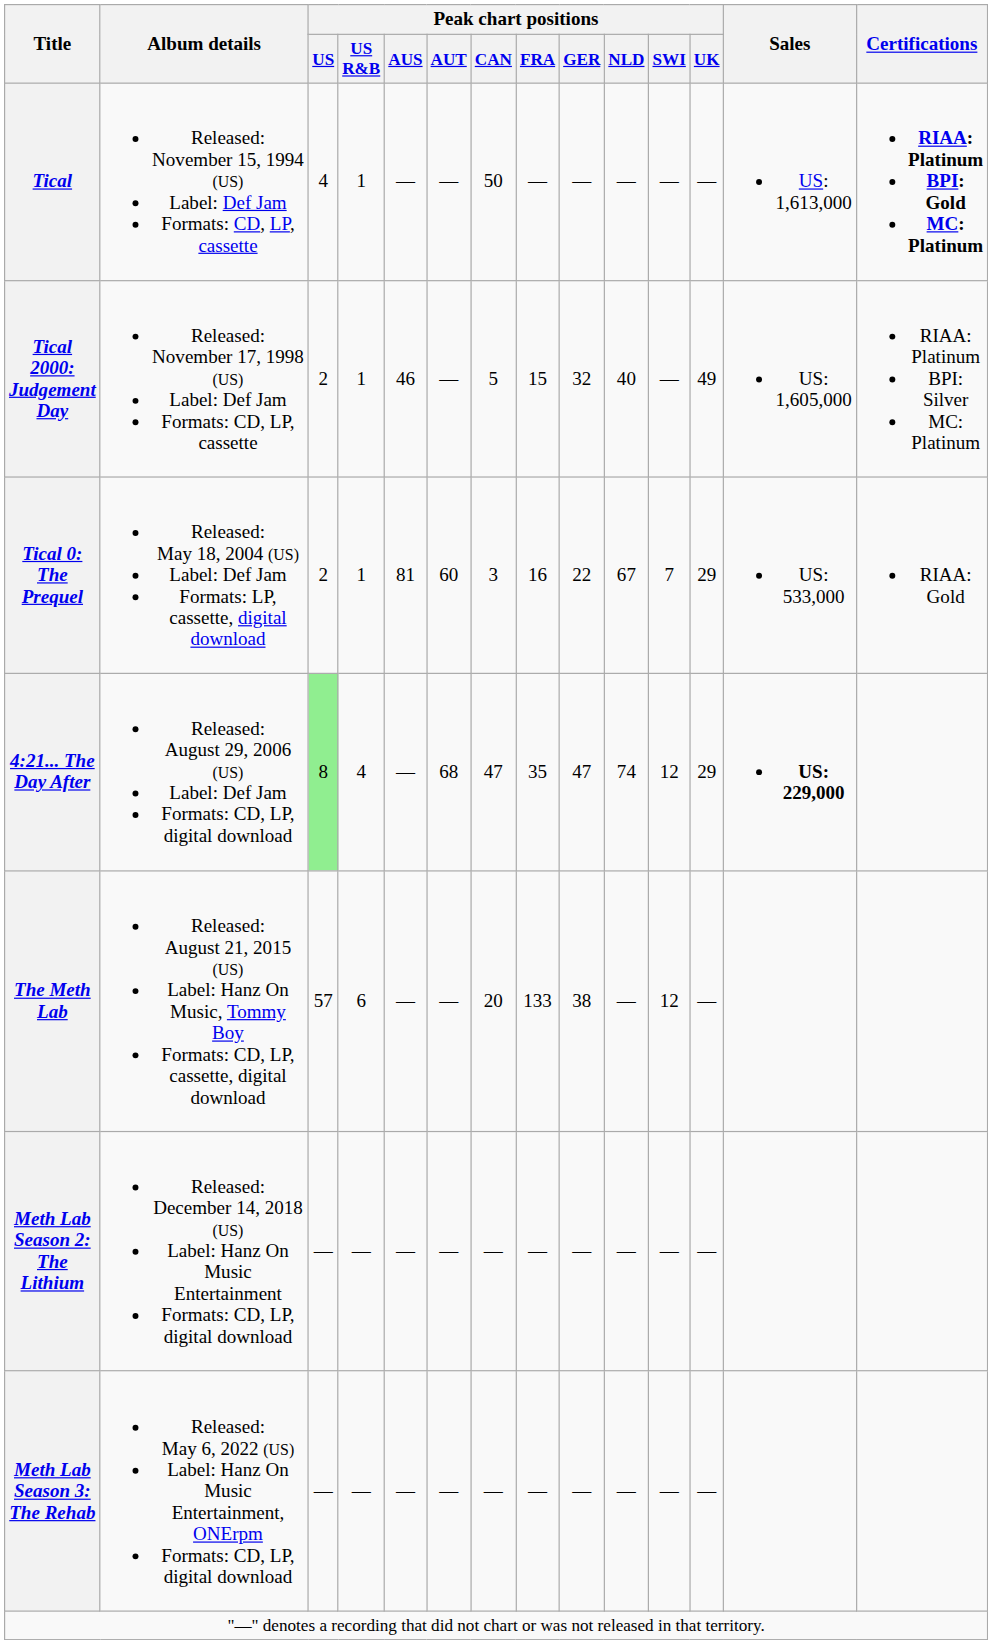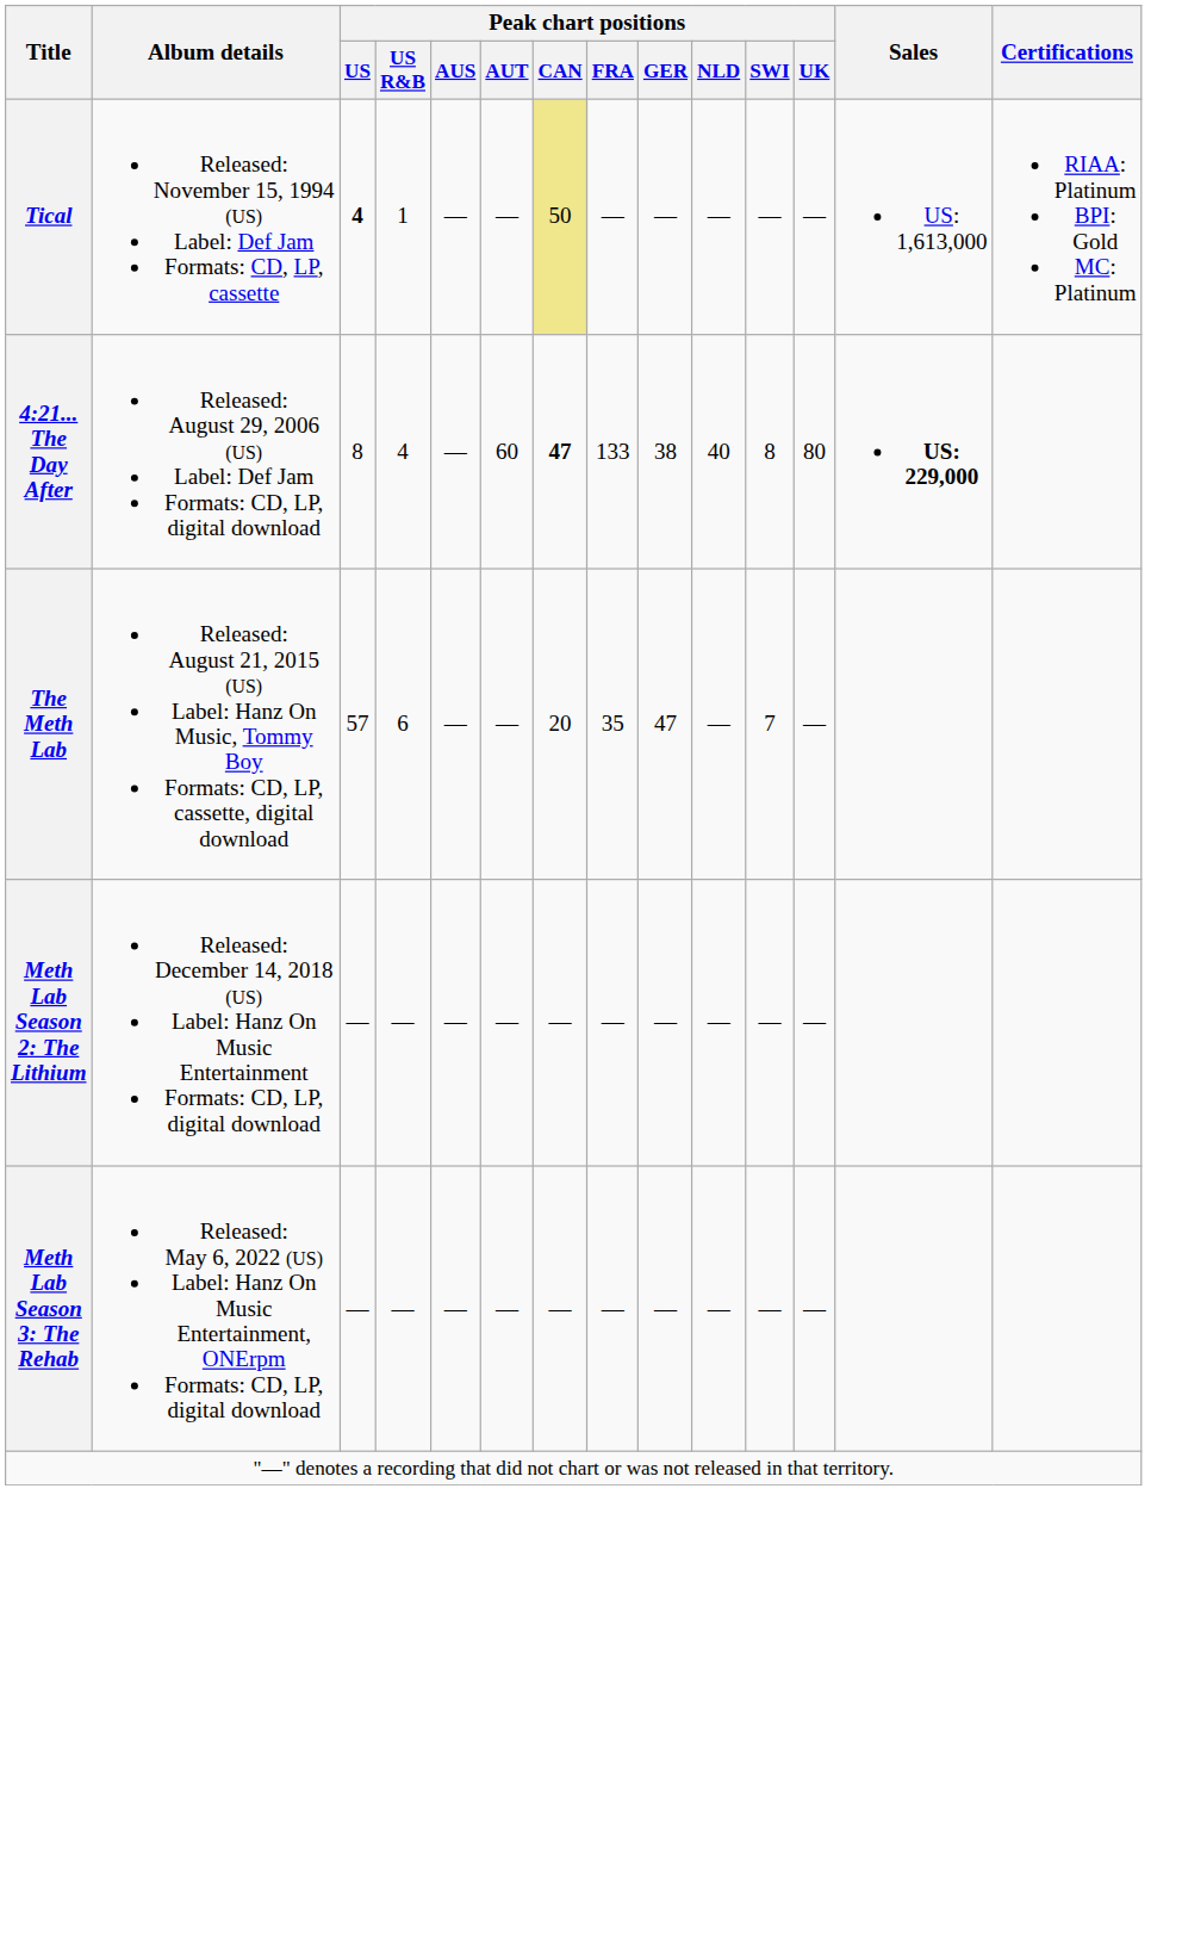Tical | Peak chart positions / US: normal -> bold
Tical | Peak chart positions / CAN: no background -> khaki background
Tical | Certifications: bold -> normal
- row: Tical 2000: Judgement Day | Released: November 17, 1998 (US) Label: Def Jam Formats: CD, LP, cassette | 2 | 1 | 46 | — | 5 | 15 | 32 | 40 | — | 49 | US: 1,605,000 | RIAA: Platinum BPI: Silver MC: Platinum
- row: Tical 0: The Prequel | Released: May 18, 2004 (US) Label: Def Jam Formats: LP, cassette, digital download | 2 | 1 | 81 | 60 | 3 | 16 | 22 | 67 | 7 | 29 | US: 533,000 | RIAA: Gold
4:21... The Day After | Peak chart positions / US: lightgreen background -> no background
4:21... The Day After | Peak chart positions / AUT: 68 -> 60
4:21... The Day After | Peak chart positions / CAN: normal -> bold
4:21... The Day After | Peak chart positions / FRA: 35 -> 133
4:21... The Day After | Peak chart positions / GER: 47 -> 38
4:21... The Day After | Peak chart positions / NLD: 74 -> 40
4:21... The Day After | Peak chart positions / SWI: 12 -> 8
4:21... The Day After | Peak chart positions / UK: 29 -> 80
The Meth Lab | Peak chart positions / FRA: 133 -> 35
The Meth Lab | Peak chart positions / GER: 38 -> 47
The Meth Lab | Peak chart positions / SWI: 12 -> 7
